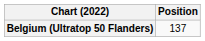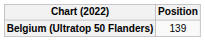Belgium (Ultratop 50 Flanders) | Position: 137 -> 139
